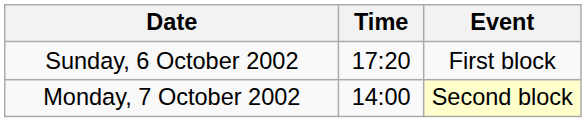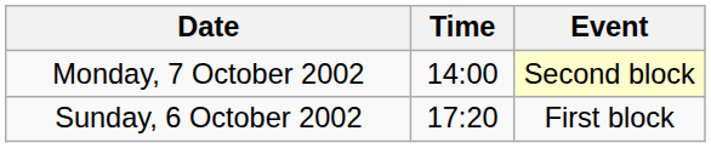rows swapped: Sunday, 6 October 2002 <-> Monday, 7 October 2002
